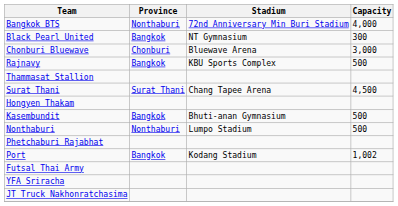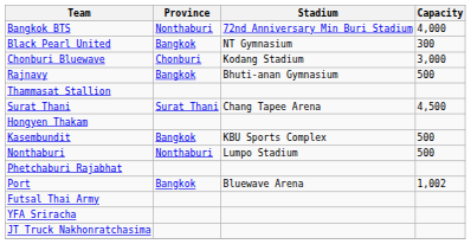Chonburi Bluewave | Stadium: Bluewave Arena -> Kodang Stadium
Rajnavy | Stadium: KBU Sports Complex -> Bhuti-anan Gymnasium
Kasembundit | Stadium: Bhuti-anan Gymnasium -> KBU Sports Complex
Port | Stadium: Kodang Stadium -> Bluewave Arena
